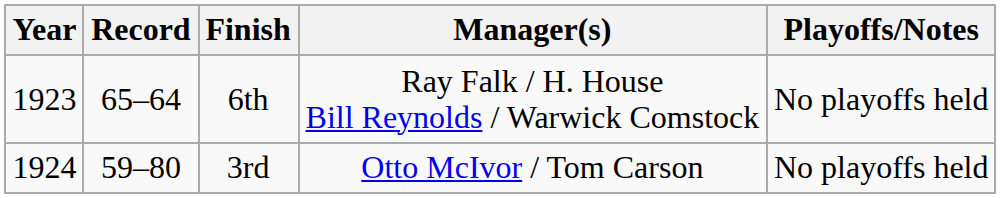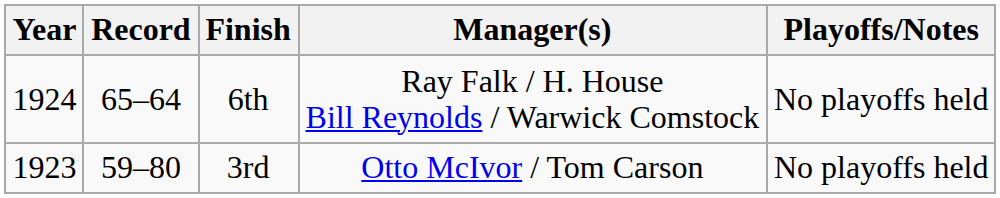6th | Year: 1923 -> 1924
3rd | Year: 1924 -> 1923
